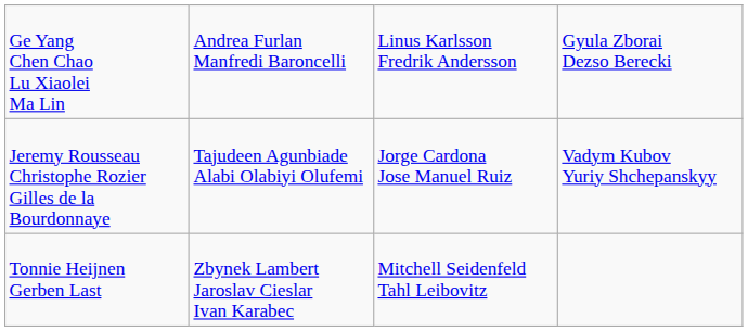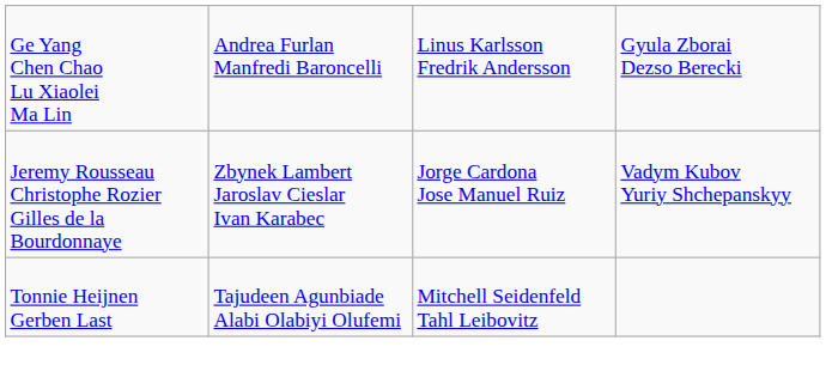Jeremy Rousseau Christophe Rozier Gilles de la Bourdonnaye | column 2: Tajudeen Agunbiade Alabi Olabiyi Olufemi -> Zbynek Lambert Jaroslav Cieslar Ivan Karabec
Tonnie Heijnen Gerben Last | column 2: Zbynek Lambert Jaroslav Cieslar Ivan Karabec -> Tajudeen Agunbiade Alabi Olabiyi Olufemi
